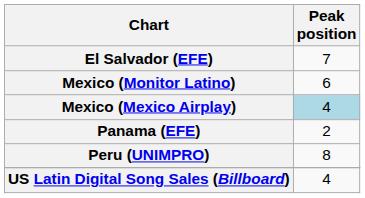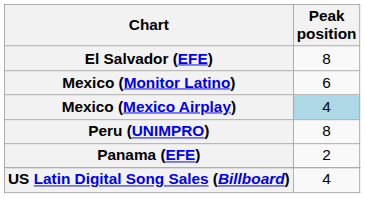El Salvador (EFE) | Peak position: 7 -> 8
rows swapped: Panama (EFE) <-> Peru (UNIMPRO)
